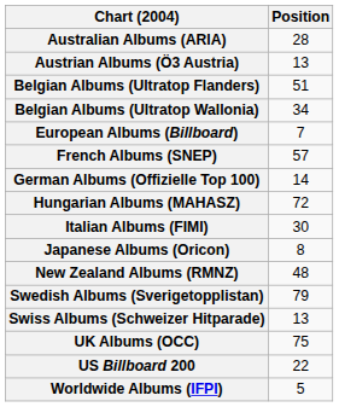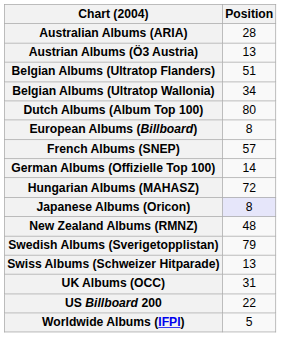+ row: Dutch Albums (Album Top 100) | 80
European Albums (Billboard) | Position: 7 -> 8
- row: Italian Albums (FIMI) | 30
Japanese Albums (Oricon) | Position: no background -> lavender background
UK Albums (OCC) | Position: 75 -> 31
